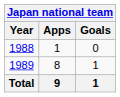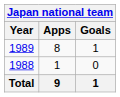rows swapped: 1988 <-> 1989
